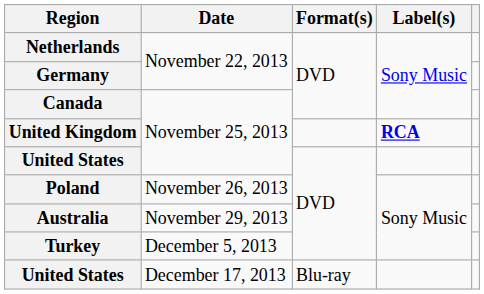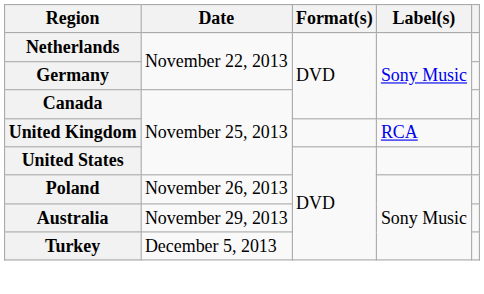United Kingdom | Label(s): bold -> normal
- row: United States | December 17, 2013 | Blu-ray
